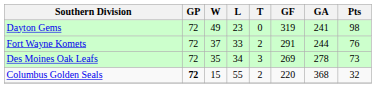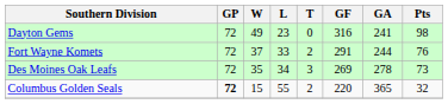Dayton Gems | GF: 319 -> 316
Columbus Golden Seals | GA: 368 -> 365
